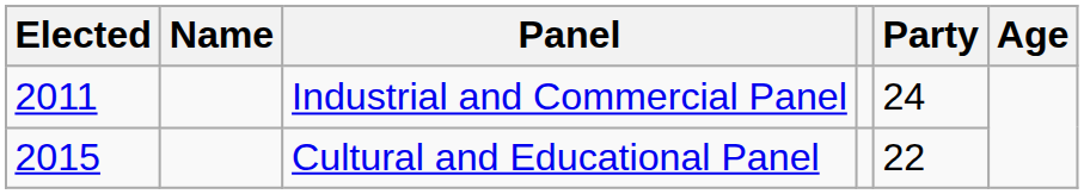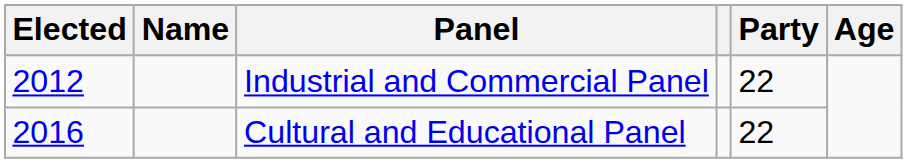Industrial and Commercial Panel | Elected: 2011 -> 2012
Industrial and Commercial Panel | Party: 24 -> 22
Cultural and Educational Panel | Elected: 2015 -> 2016
